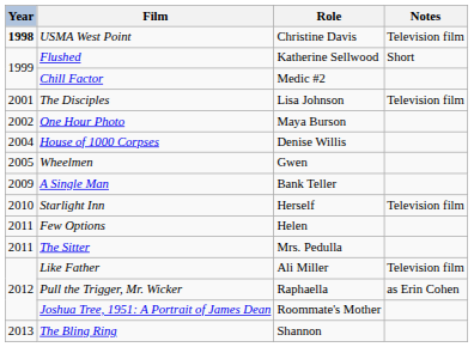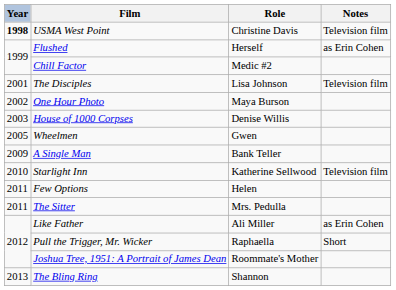Flushed | Role: Katherine Sellwood -> Herself
Flushed | Notes: Short -> as Erin Cohen
House of 1000 Corpses | Year: 2004 -> 2003
Starlight Inn | Role: Herself -> Katherine Sellwood
Like Father | Notes: Television film -> as Erin Cohen
Pull the Trigger, Mr. Wicker | Notes: as Erin Cohen -> Short
